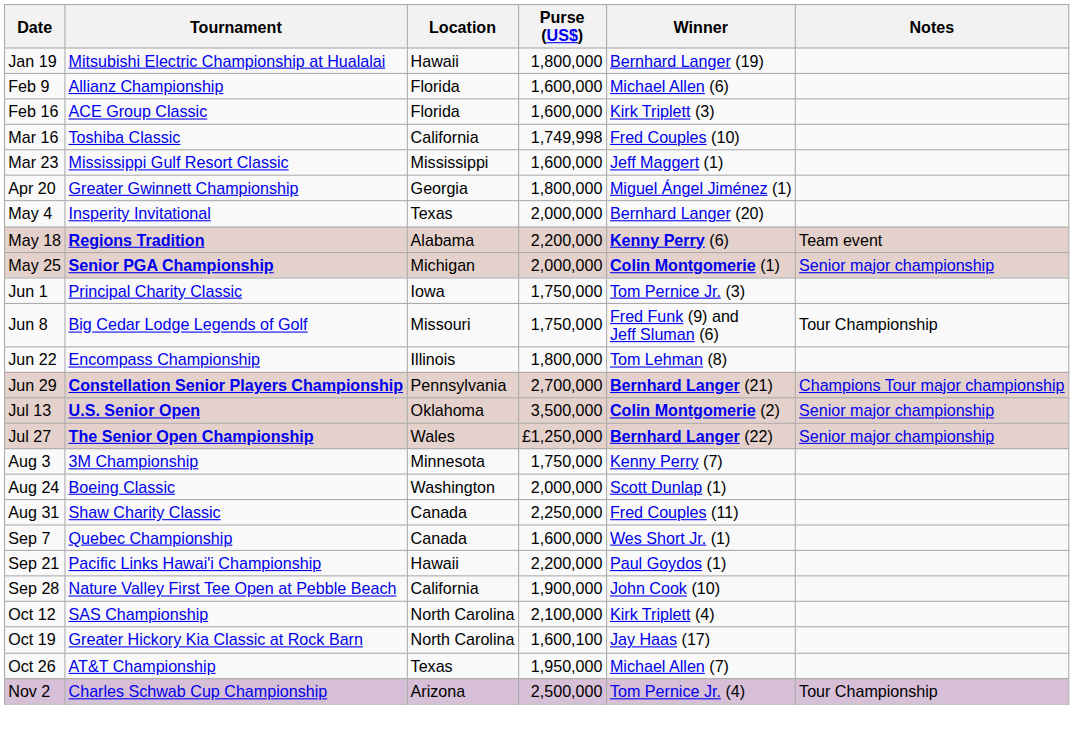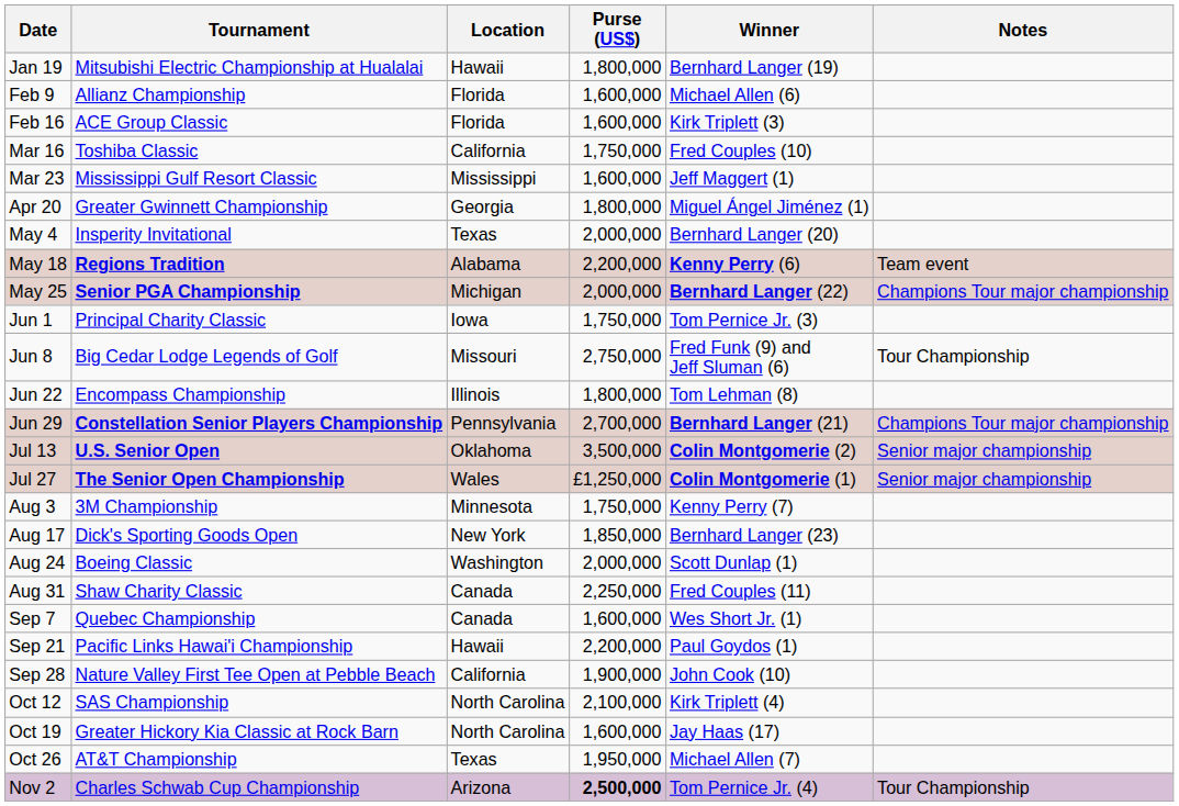Mar 16 | Purse (US$): 1,749,998 -> 1,750,000
May 25 | Winner: Colin Montgomerie (1) -> Bernhard Langer (22)
May 25 | Notes: Senior major championship -> Champions Tour major championship
Jun 8 | Purse (US$): 1,750,000 -> 2,750,000
Jul 27 | Winner: Bernhard Langer (22) -> Colin Montgomerie (1)
+ row: Aug 17 | Dick's Sporting Goods Open | New York | 1,850,000 | Bernhard Langer (23)
Oct 19 | Purse (US$): 1,600,100 -> 1,600,000
Nov 2 | Purse (US$): normal -> bold
